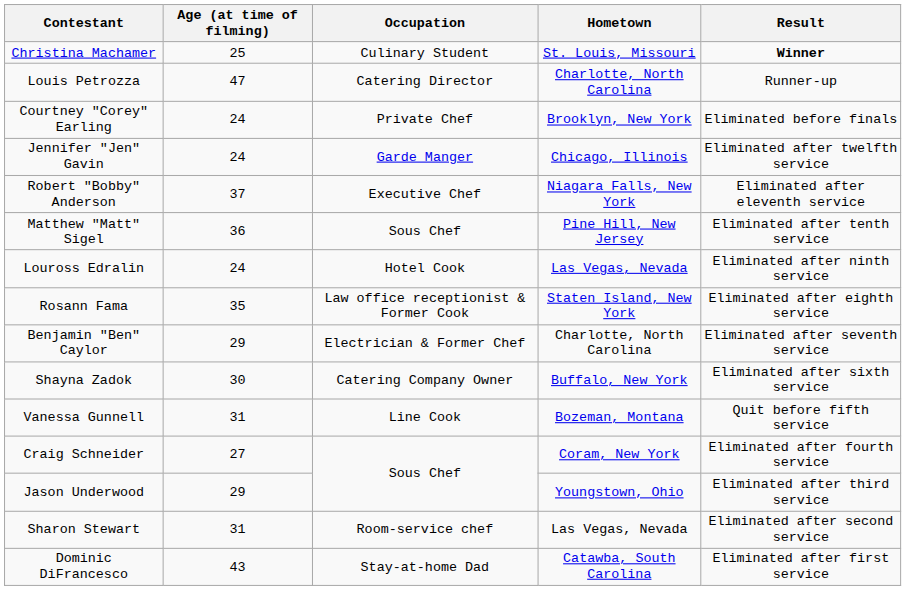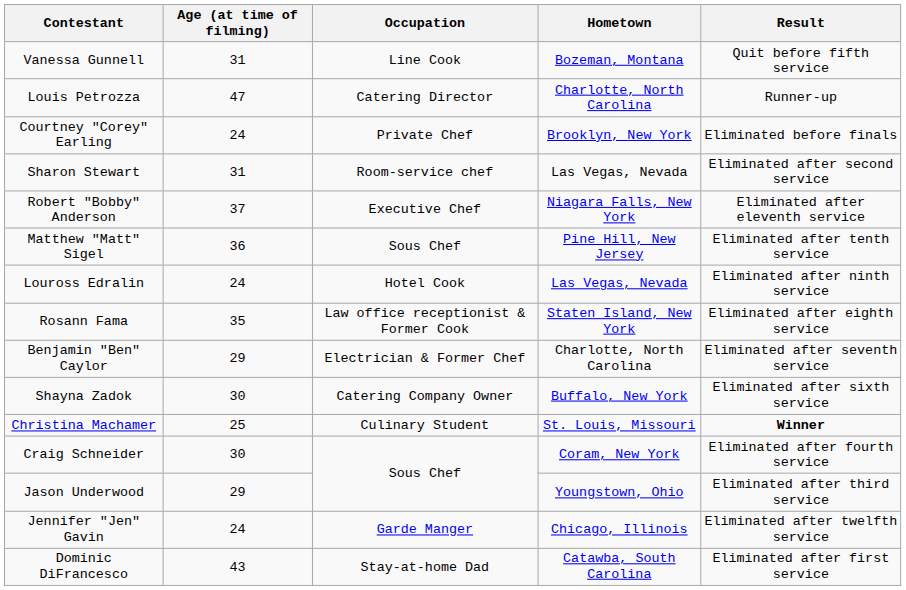rows swapped: Christina Machamer <-> Vanessa Gunnell
rows swapped: Jennifer "Jen" Gavin <-> Sharon Stewart
Craig Schneider | Age (at time of filming): 27 -> 30
